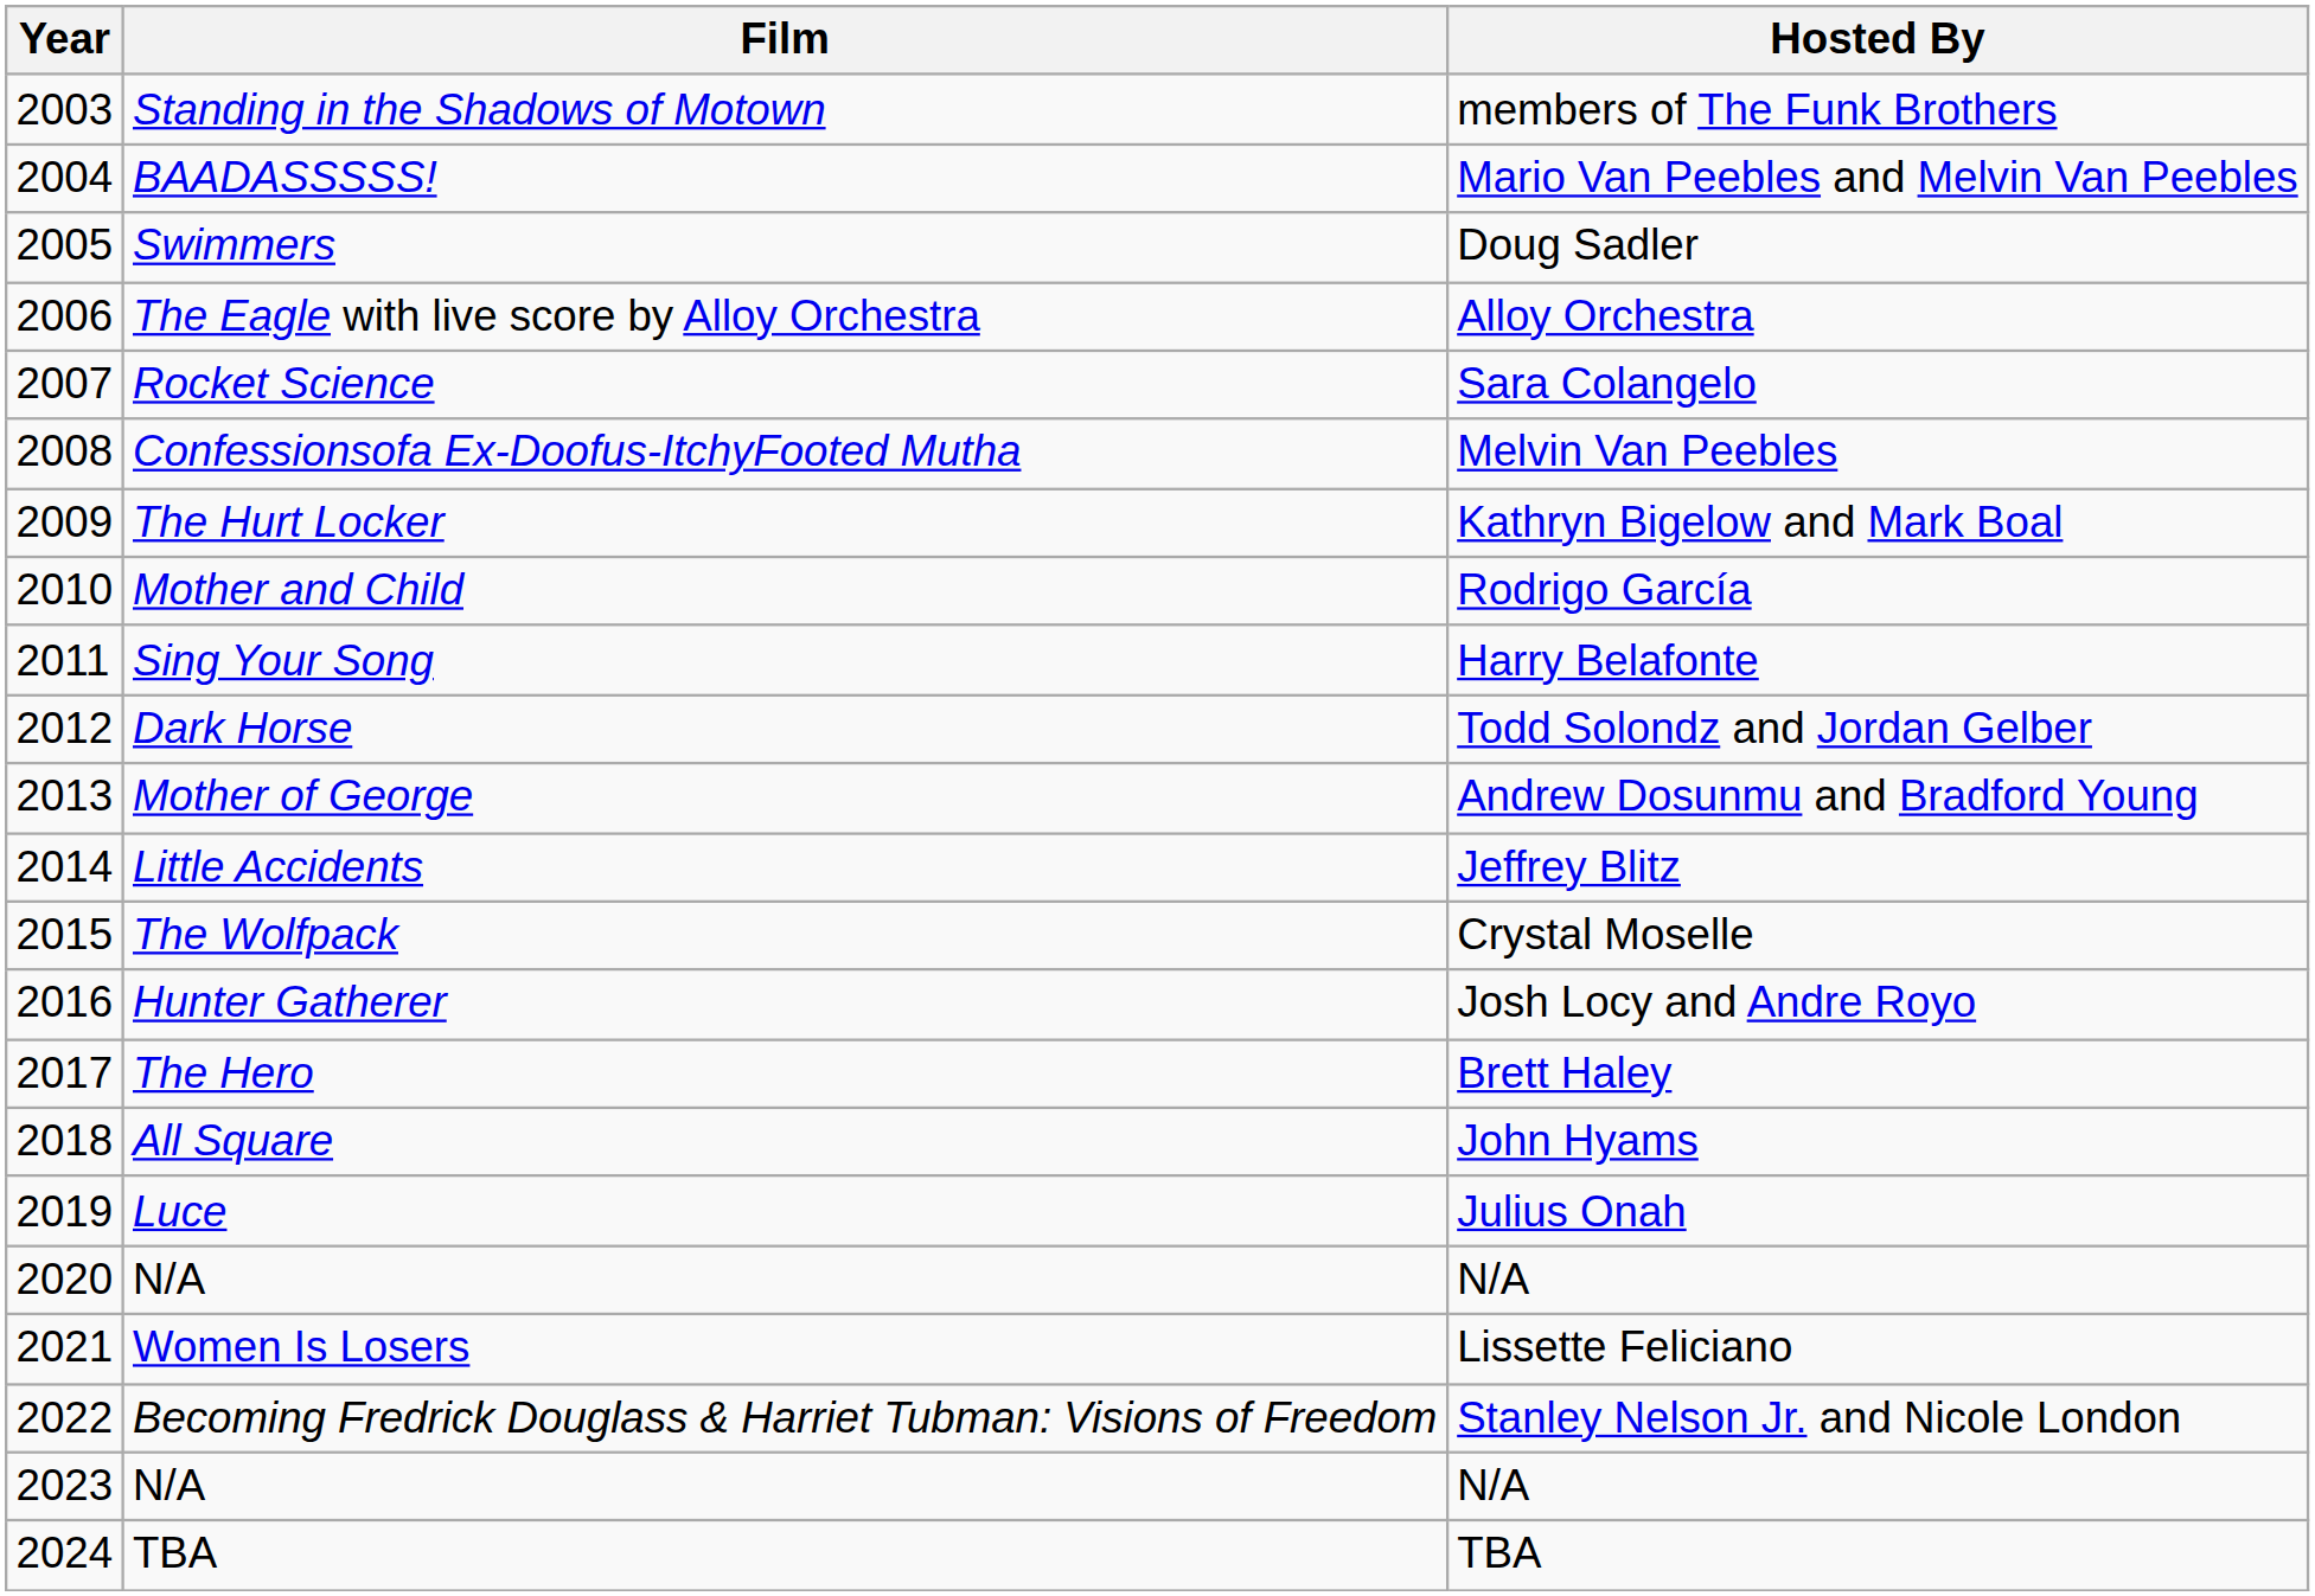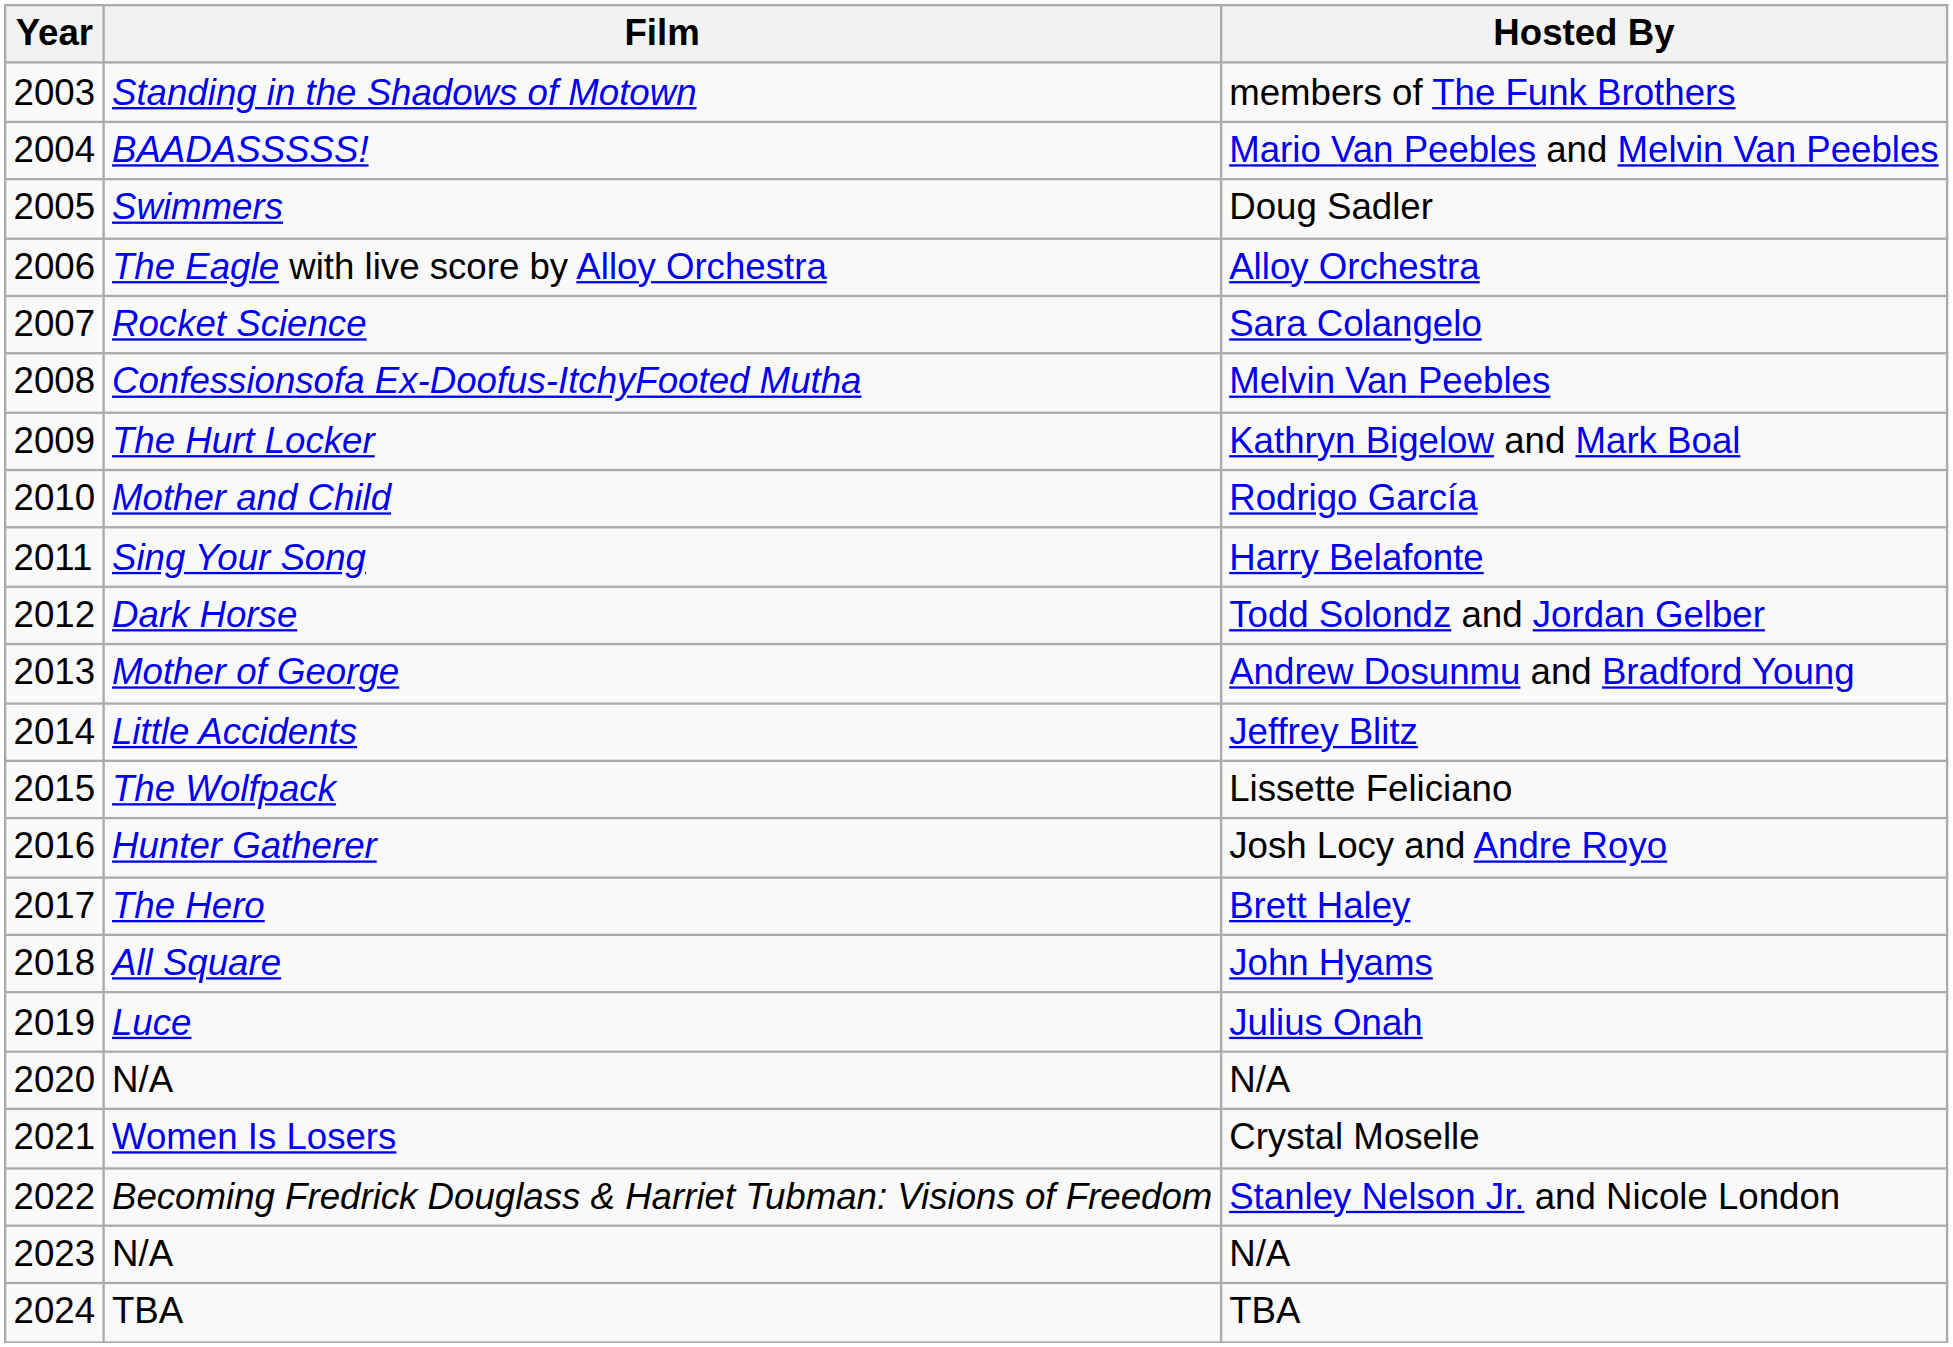The Wolfpack | Hosted By: Crystal Moselle -> Lissette Feliciano
Women Is Losers | Hosted By: Lissette Feliciano -> Crystal Moselle
